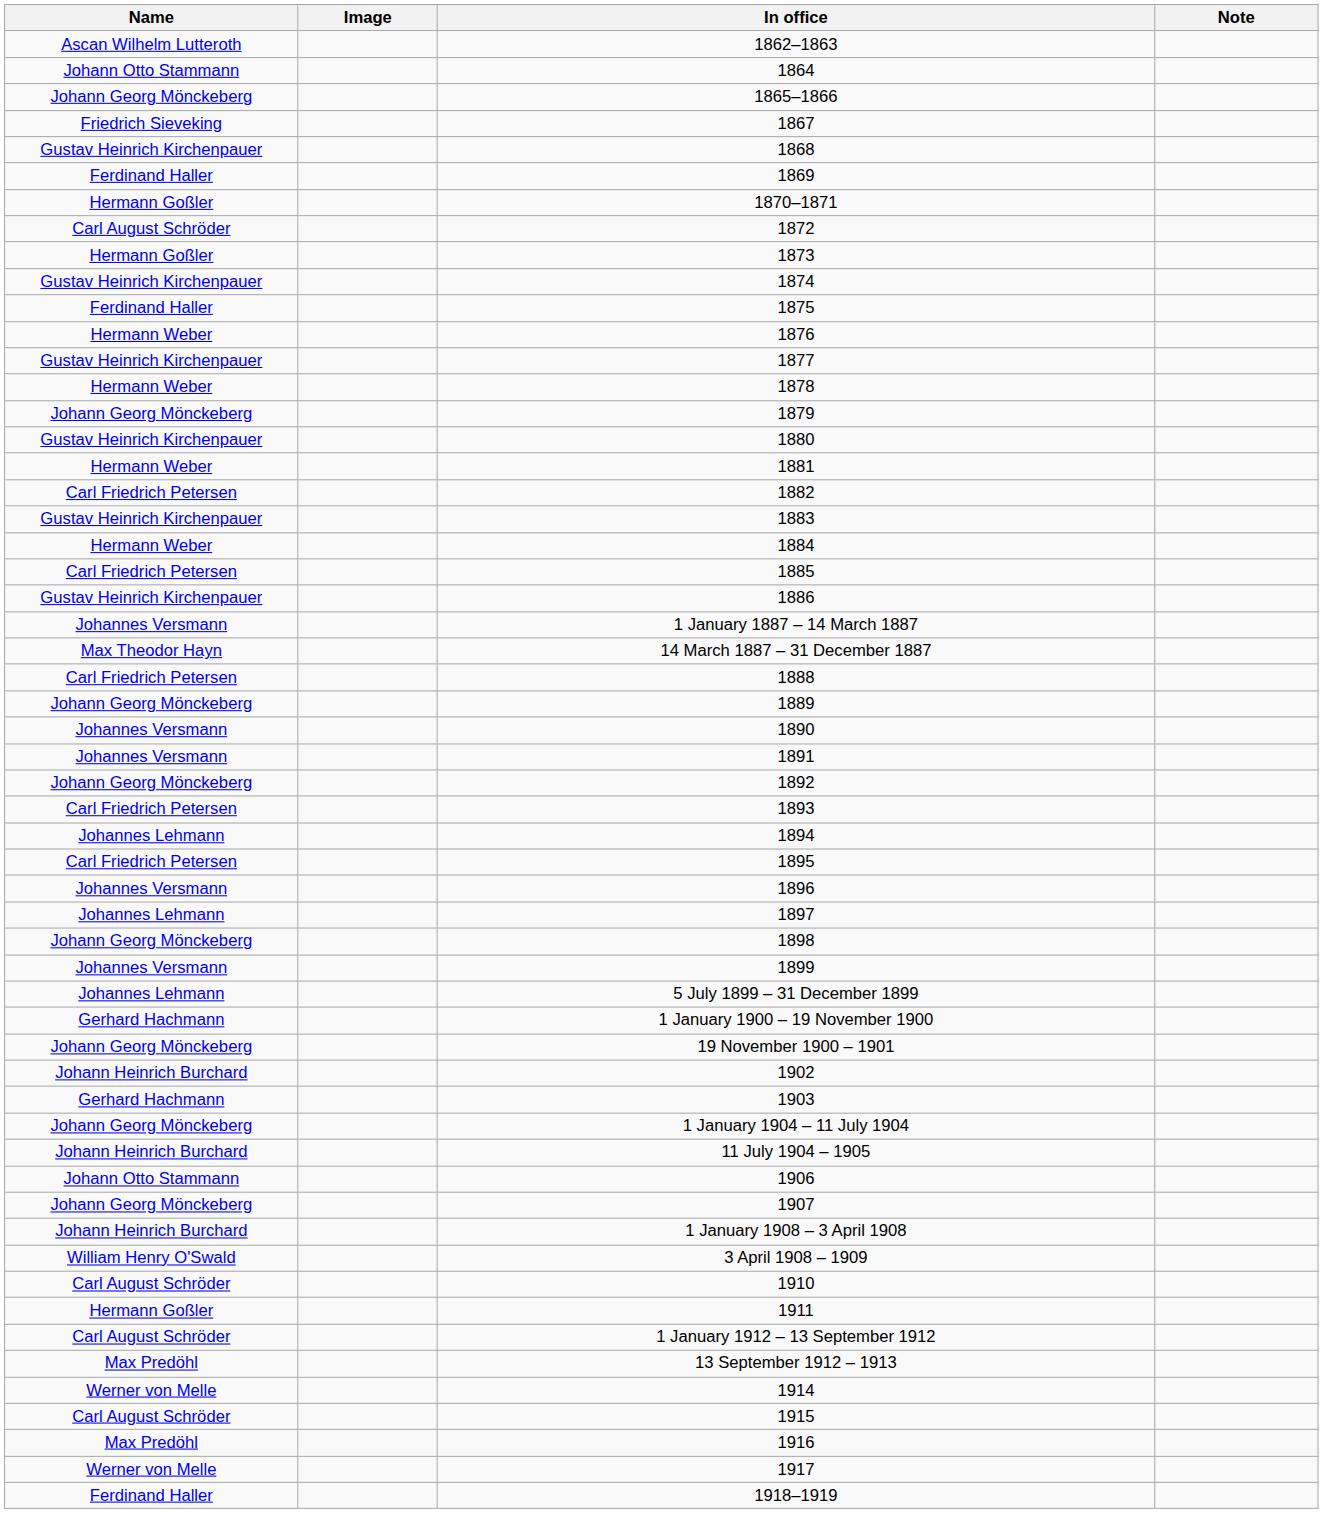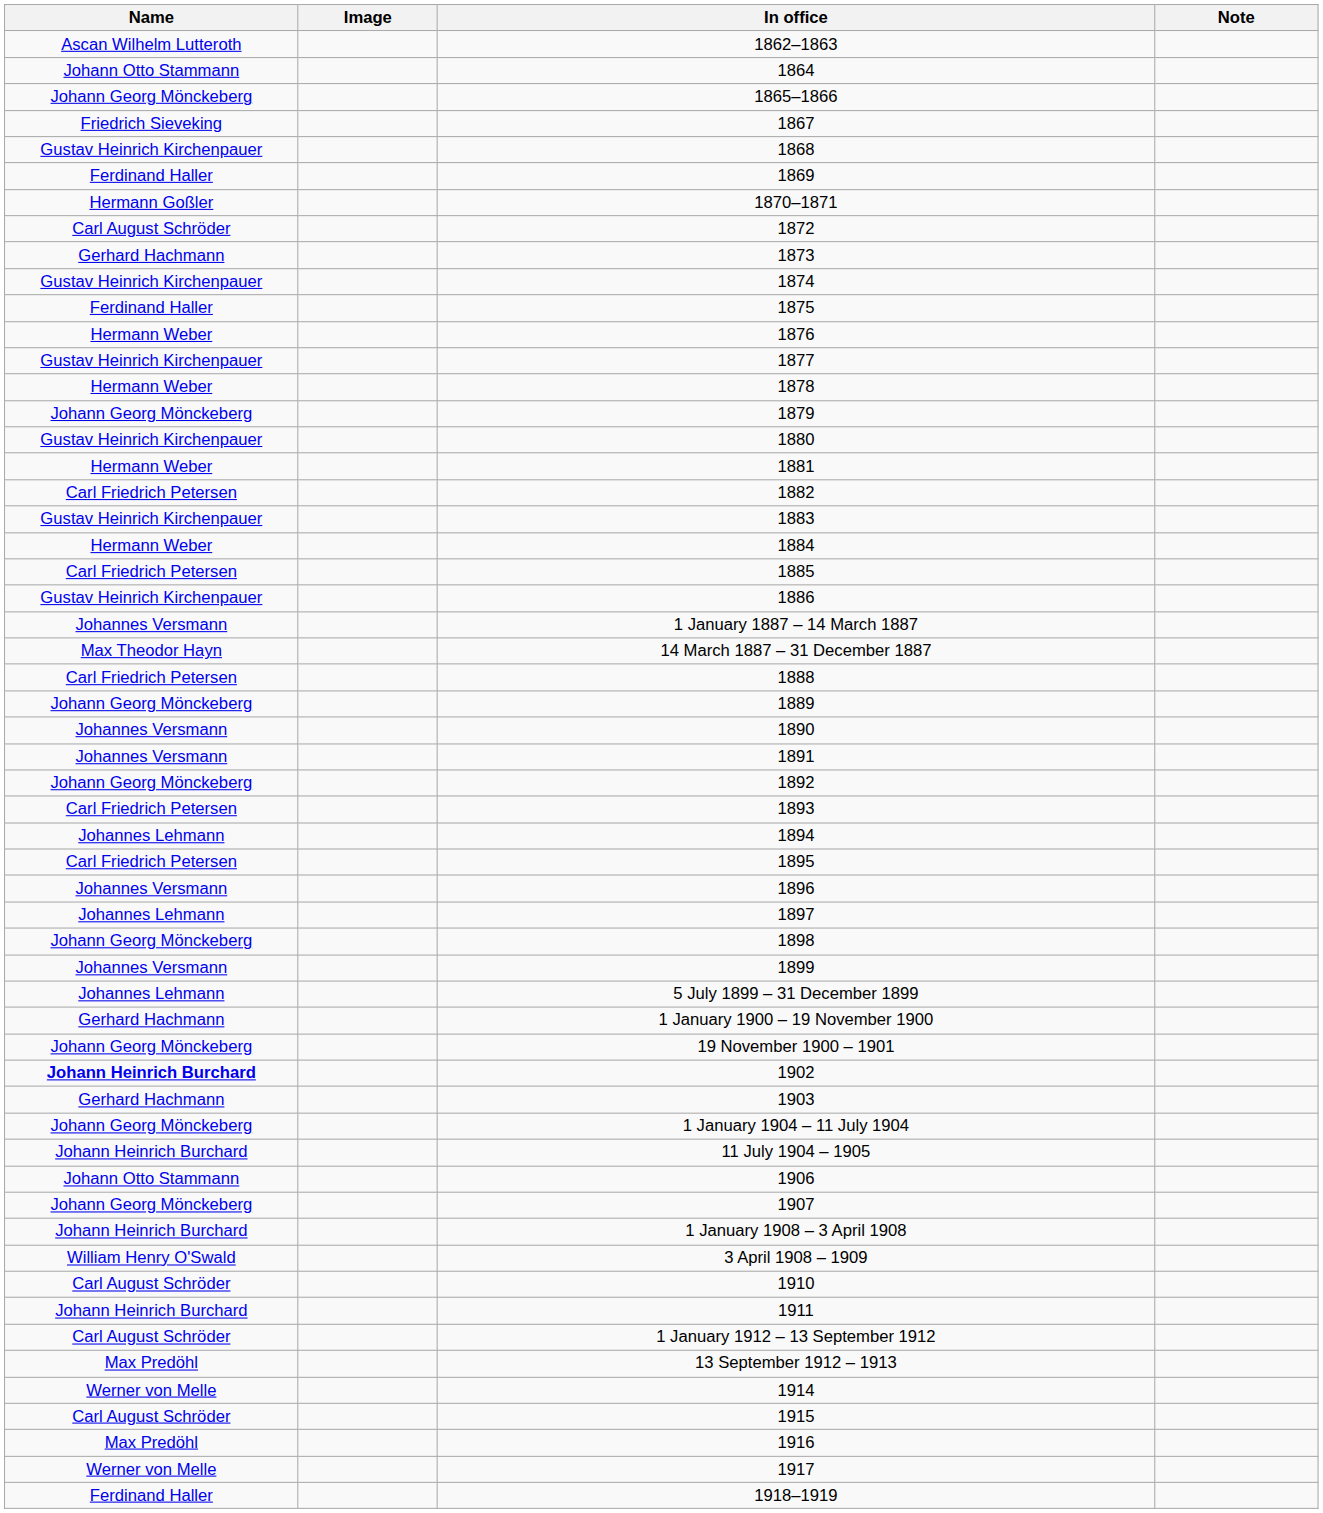1873 | Name: Hermann Goßler -> Gerhard Hachmann
1902 | Name: normal -> bold
1911 | Name: Hermann Goßler -> Johann Heinrich Burchard
